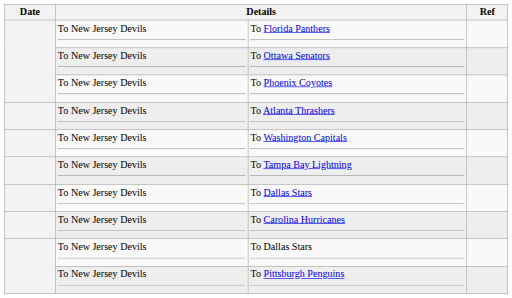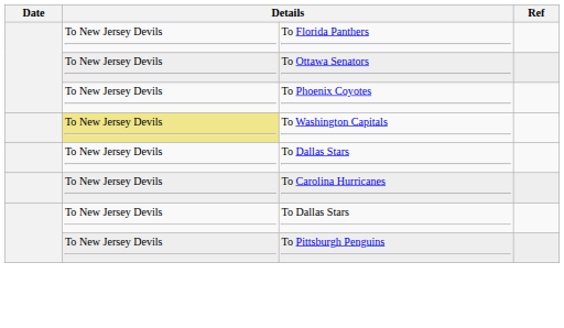- row: To New Jersey Devils | To Atlanta Thrashers
To Washington Capitals | column 2: no background -> khaki background
- row: To New Jersey Devils | To Tampa Bay Lightning
